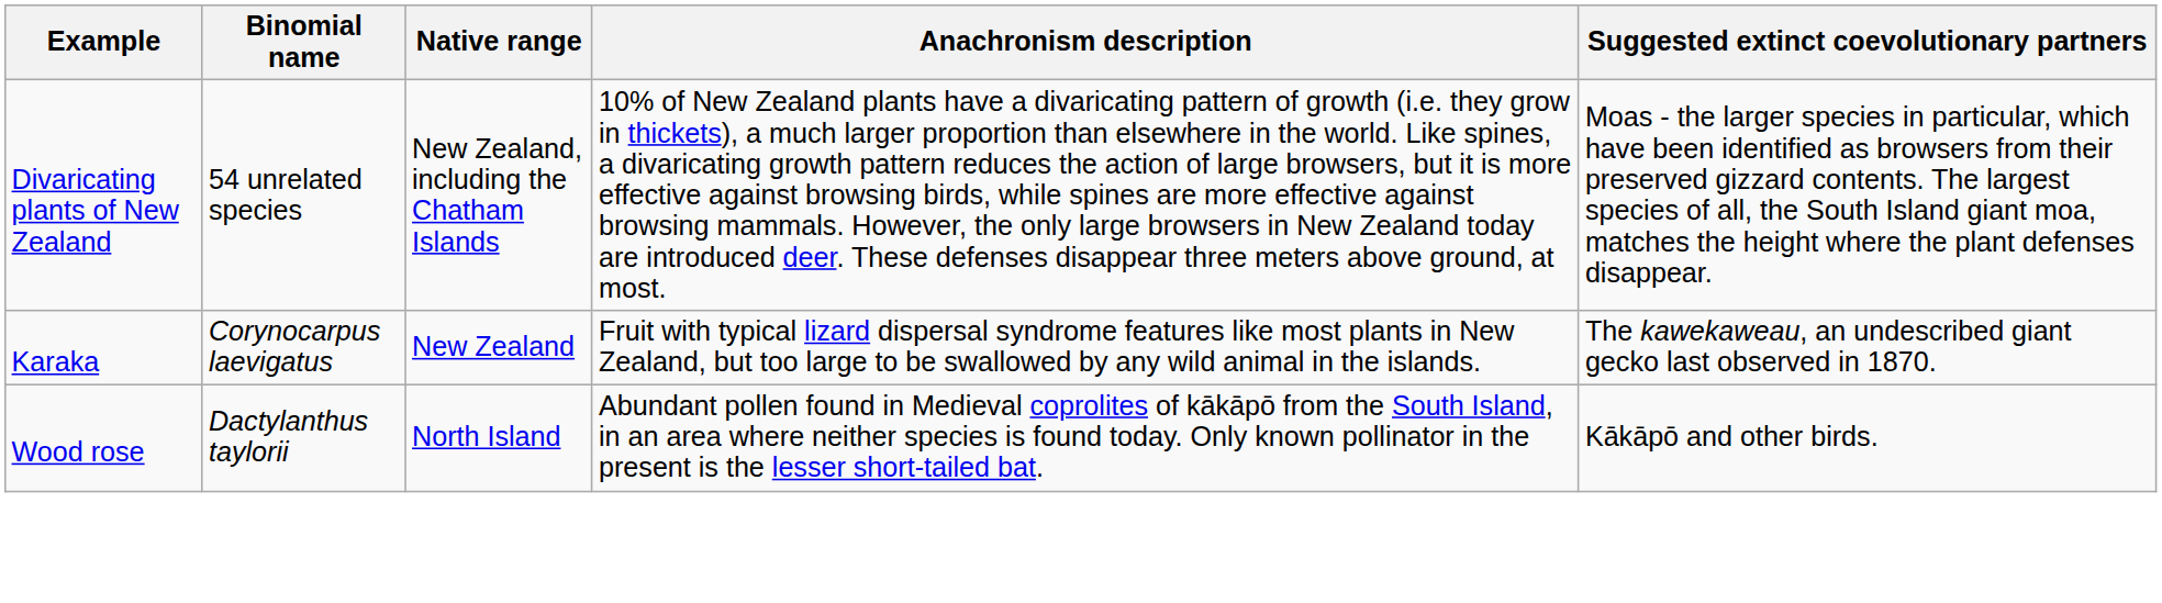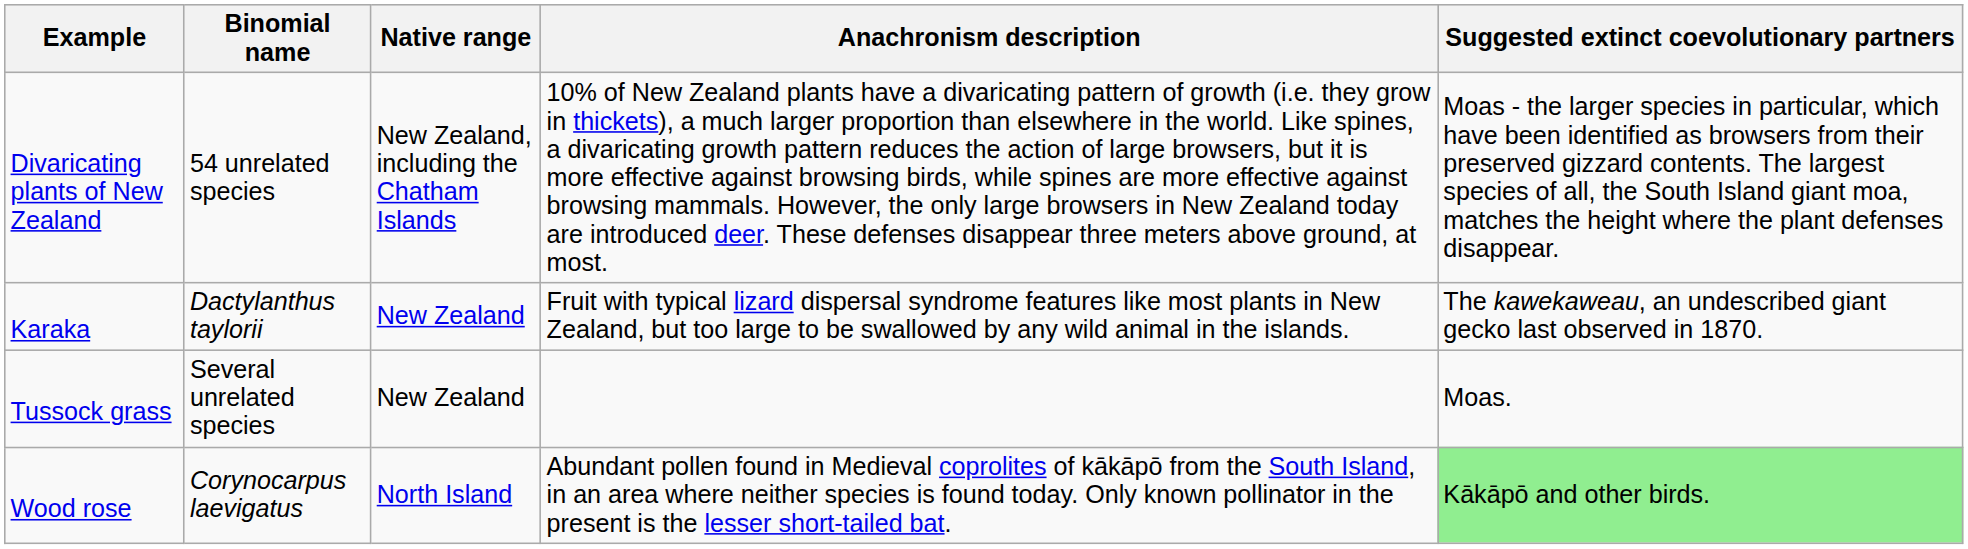Karaka | Binomial name: Corynocarpus laevigatus -> Dactylanthus taylorii
+ row: Tussock grass | Several unrelated species | New Zealand | Moas.
Wood rose | Binomial name: Dactylanthus taylorii -> Corynocarpus laevigatus
Wood rose | Suggested extinct coevolutionary partners: no background -> lightgreen background
